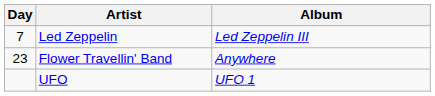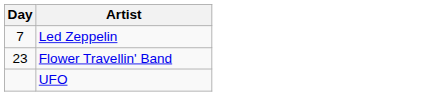- column: Album | Led Zeppelin III | Anywhere | UFO 1
